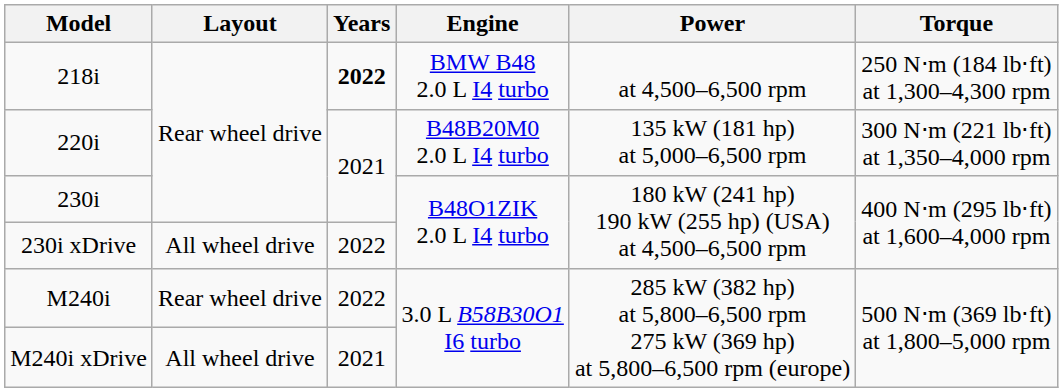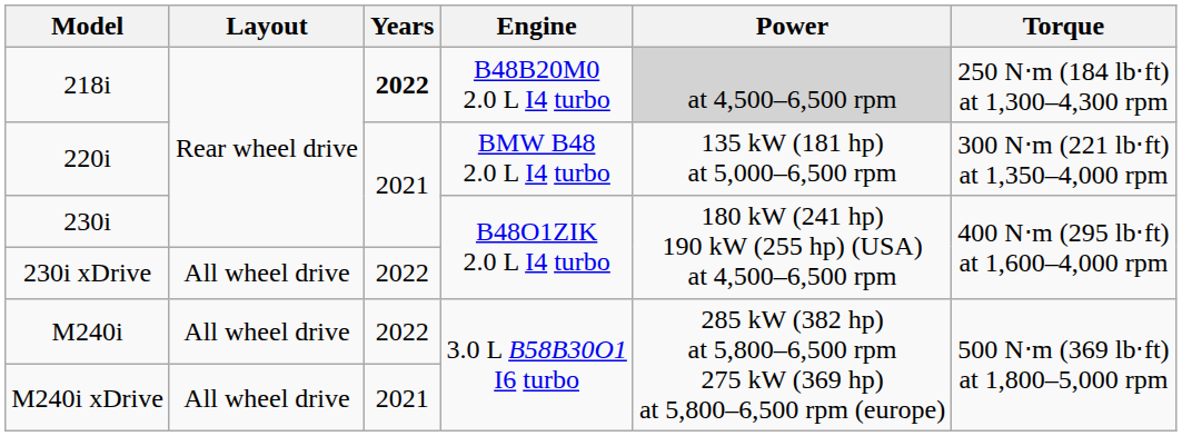218i | Engine: BMW B48 2.0 L I4 turbo -> B48B20M0 2.0 L I4 turbo
218i | Power: no background -> lightgrey background
220i | Engine: B48B20M0 2.0 L I4 turbo -> BMW B48 2.0 L I4 turbo
M240i | Layout: Rear wheel drive -> All wheel drive
